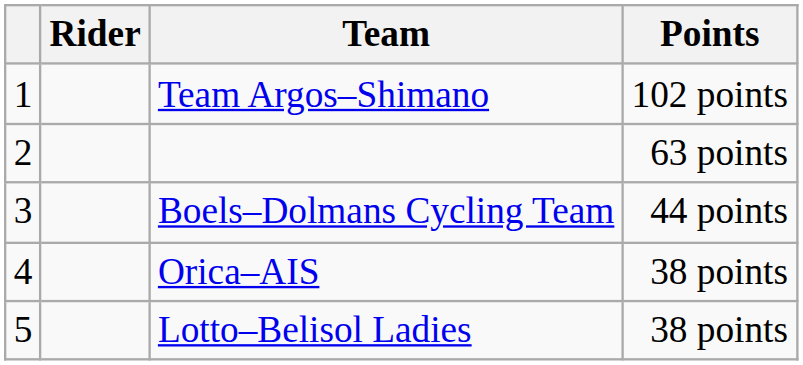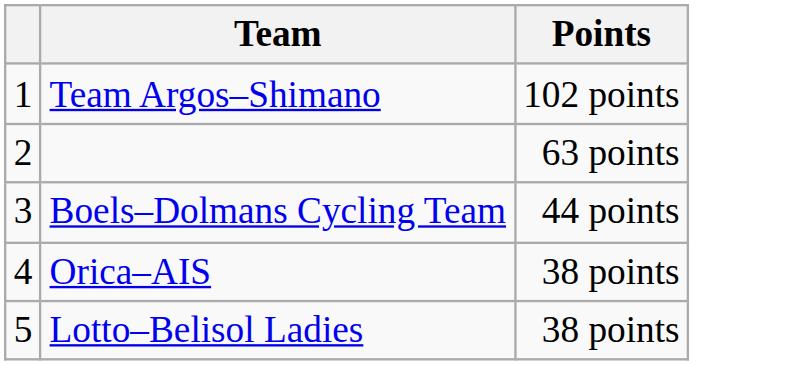- column: Rider
